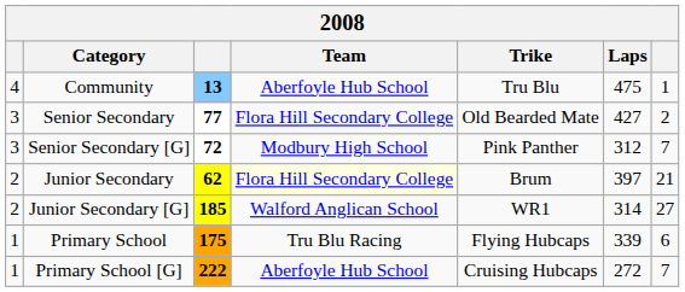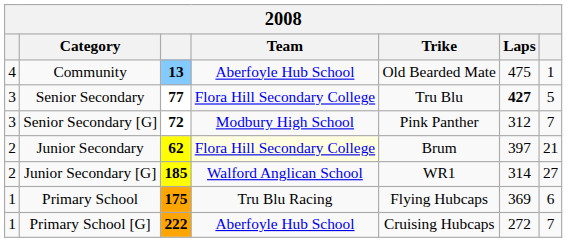Community | Trike: Tru Blu -> Old Bearded Mate
Senior Secondary | Trike: Old Bearded Mate -> Tru Blu
Senior Secondary | Laps: normal -> bold
Senior Secondary | column 7: 2 -> 5
Primary School | Laps: 339 -> 369
